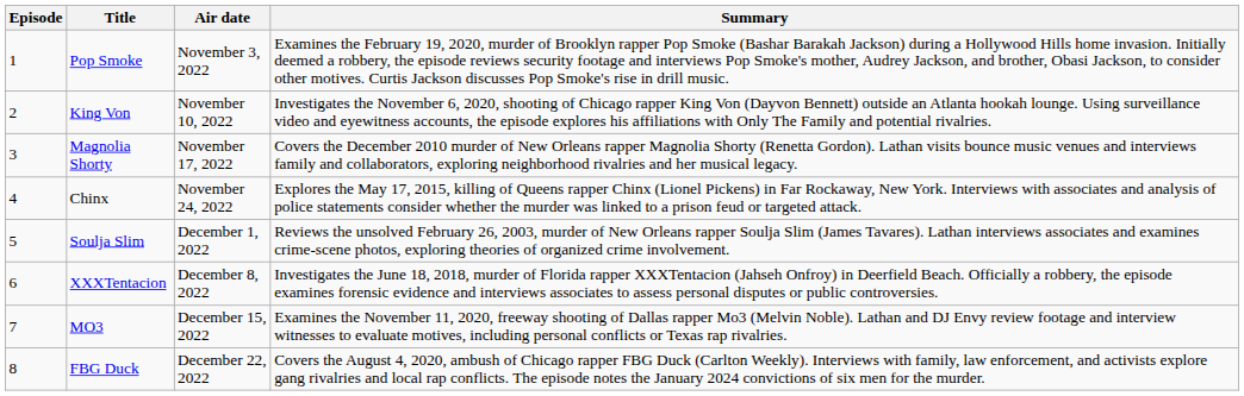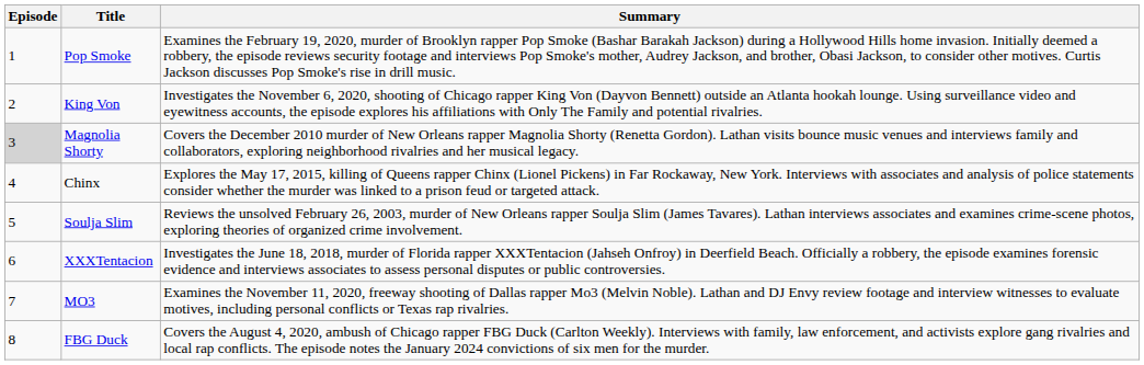- column: Air date | November 3, 2022 | November 10, 2022 | November 17, 2022 | November 24, 2022 | December 1, 2022 | December 8, 2022 | December 15, 2022 | December 22, 2022
Magnolia Shorty | Episode: no background -> lightgrey background
